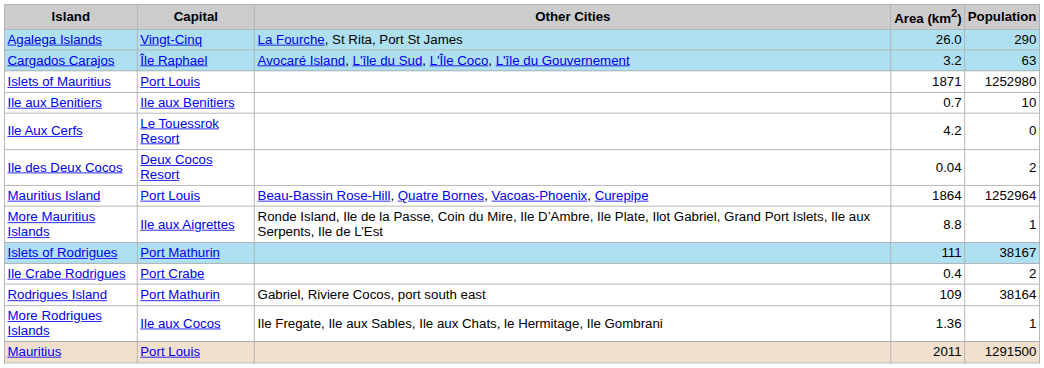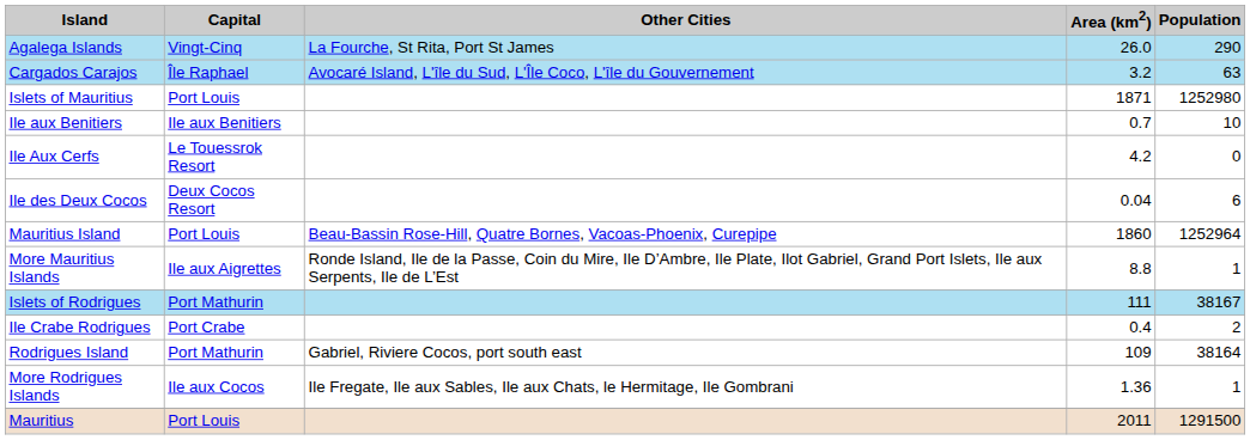Ile des Deux Cocos | Population: 2 -> 6
Mauritius Island | Area (km2): 1864 -> 1860
